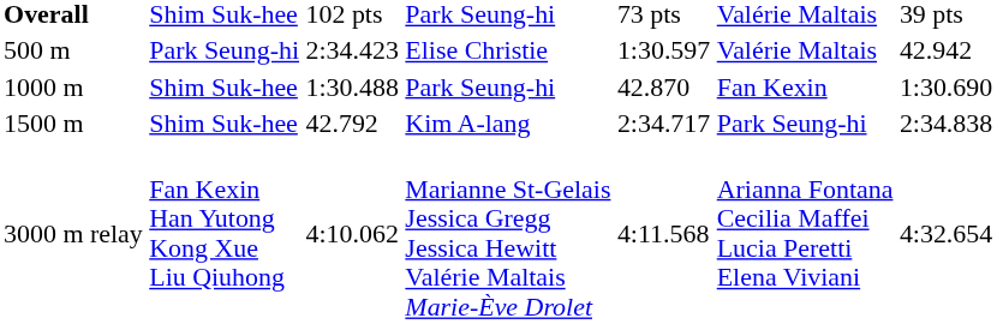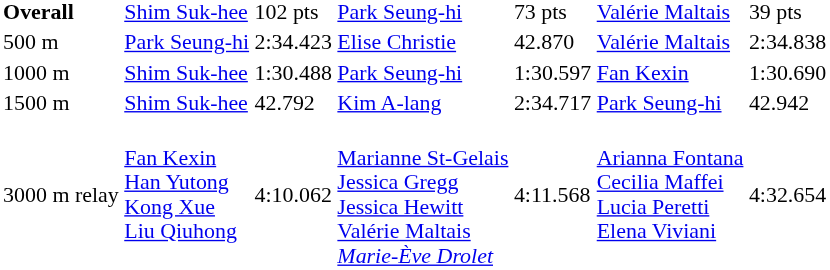Elise Christie | column 5: 1:30.597 -> 42.870
Elise Christie | column 7: 42.942 -> 2:34.838
1000 m / Park Seung-hi | column 5: 42.870 -> 1:30.597
Kim A-lang | column 7: 2:34.838 -> 42.942
